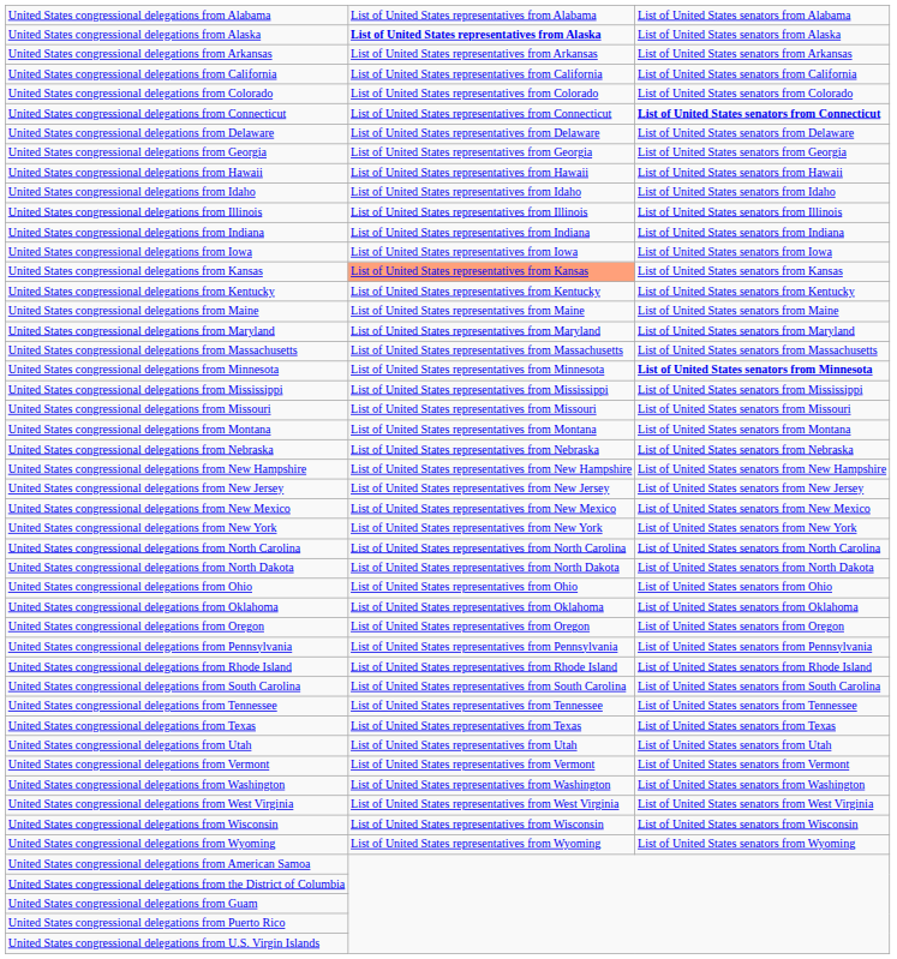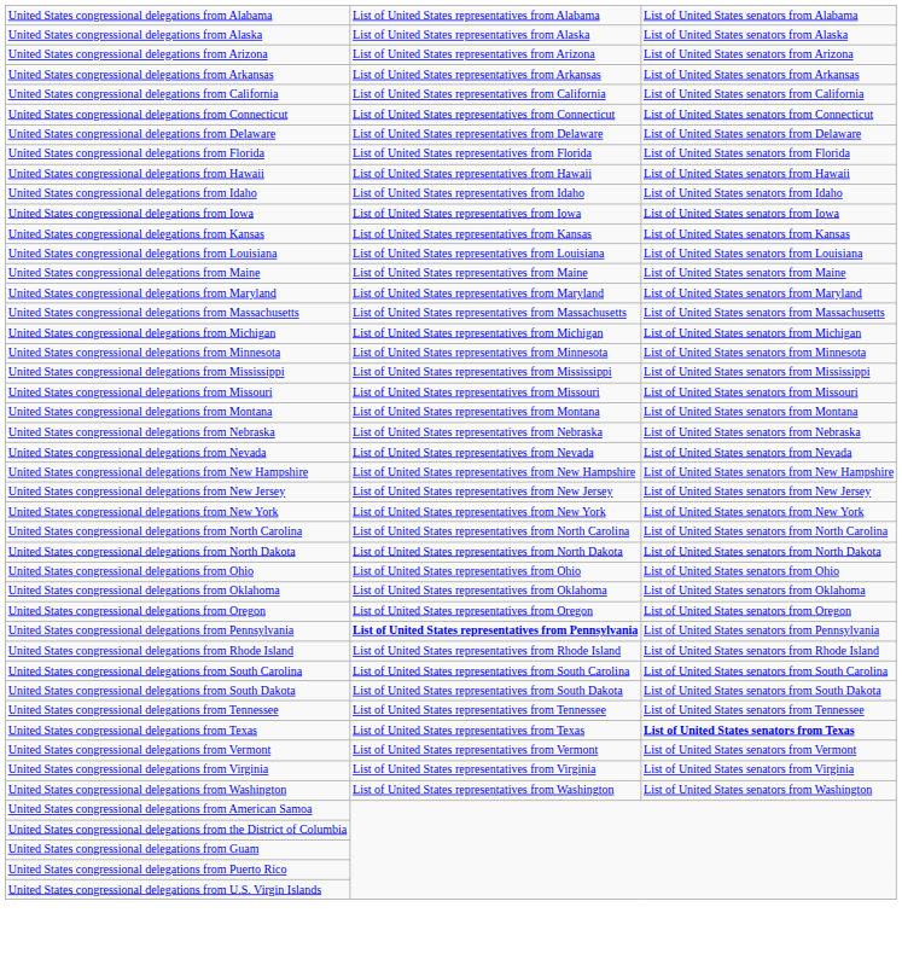United States congressional delegations from Alaska | column 2: bold -> normal
+ row: United States congressional delegations from Arizona | List of United States representatives from Arizona | List of United States senators from Arizona
- row: United States congressional delegations from Colorado | List of United States representatives from Colorado | List of United States senators from Colorado
United States congressional delegations from Connecticut | column 3: bold -> normal
+ row: United States congressional delegations from Florida | List of United States representatives from Florida | List of United States senators from Florida
- row: United States congressional delegations from Georgia | List of United States representatives from Georgia | List of United States senators from Georgia
- row: United States congressional delegations from Illinois | List of United States representatives from Illinois | List of United States senators from Illinois
- row: United States congressional delegations from Indiana | List of United States representatives from Indiana | List of United States senators from Indiana
United States congressional delegations from Kansas | column 2: lightsalmon background -> no background
- row: United States congressional delegations from Kentucky | List of United States representatives from Kentucky | List of United States senators from Kentucky
+ row: United States congressional delegations from Louisiana | List of United States representatives from Louisiana | List of United States senators from Louisiana
+ row: United States congressional delegations from Michigan | List of United States representatives from Michigan | List of United States senators from Michigan
United States congressional delegations from Minnesota | column 3: bold -> normal
+ row: United States congressional delegations from Nevada | List of United States representatives from Nevada | List of United States senators from Nevada
- row: United States congressional delegations from New Mexico | List of United States representatives from New Mexico | List of United States senators from New Mexico
United States congressional delegations from Pennsylvania | column 2: normal -> bold
+ row: United States congressional delegations from South Dakota | List of United States representatives from South Dakota | List of United States senators from South Dakota
United States congressional delegations from Texas | column 3: normal -> bold
- row: United States congressional delegations from Utah | List of United States representatives from Utah | List of United States senators from Utah
+ row: United States congressional delegations from Virginia | List of United States representatives from Virginia | List of United States senators from Virginia
- row: United States congressional delegations from West Virginia | List of United States representatives from West Virginia | List of United States senators from West Virginia
- row: United States congressional delegations from Wisconsin | List of United States representatives from Wisconsin | List of United States senators from Wisconsin
- row: United States congressional delegations from Wyoming | List of United States representatives from Wyoming | List of United States senators from Wyoming
